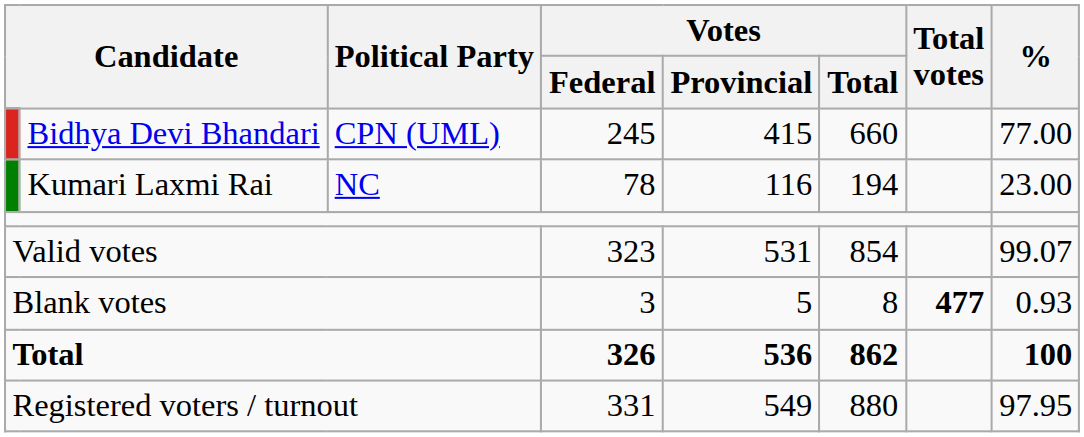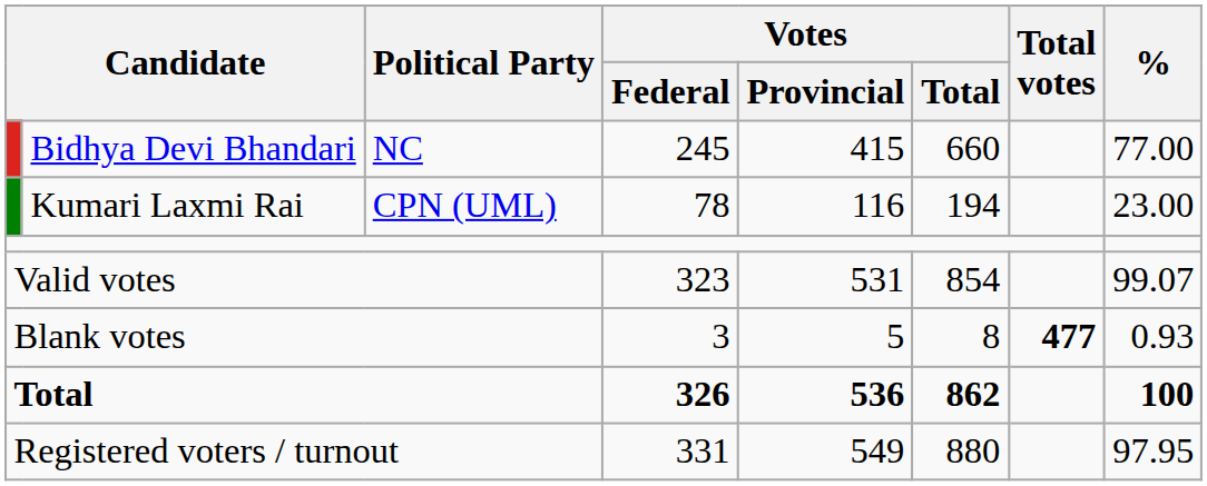Bidhya Devi Bhandari | Political Party: CPN (UML) -> NC
Kumari Laxmi Rai | Political Party: NC -> CPN (UML)
